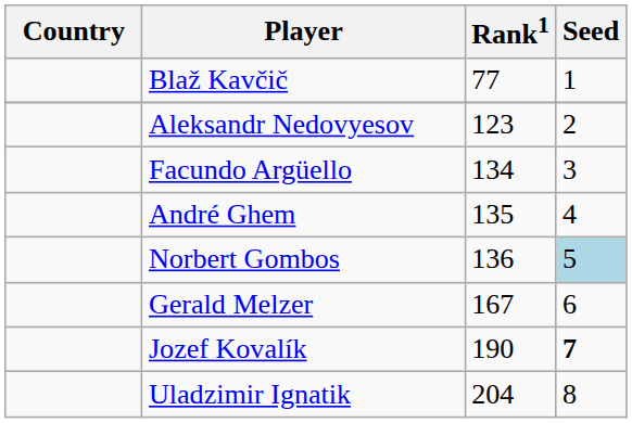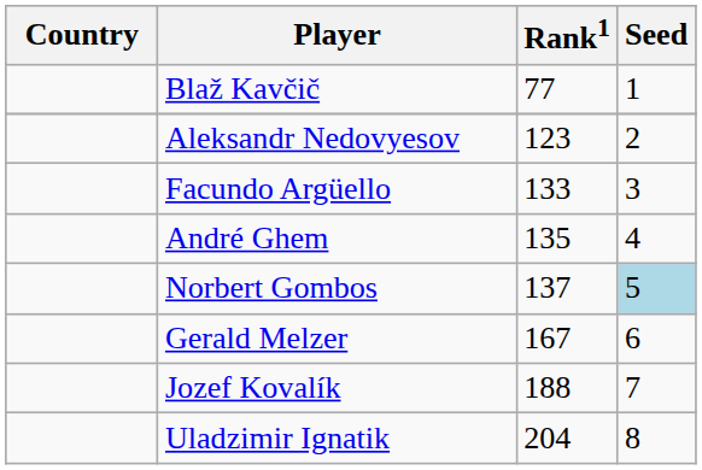Facundo Argüello | Rank1: 134 -> 133
Norbert Gombos | Rank1: 136 -> 137
Jozef Kovalík | Rank1: 190 -> 188
Jozef Kovalík | Seed: bold -> normal
